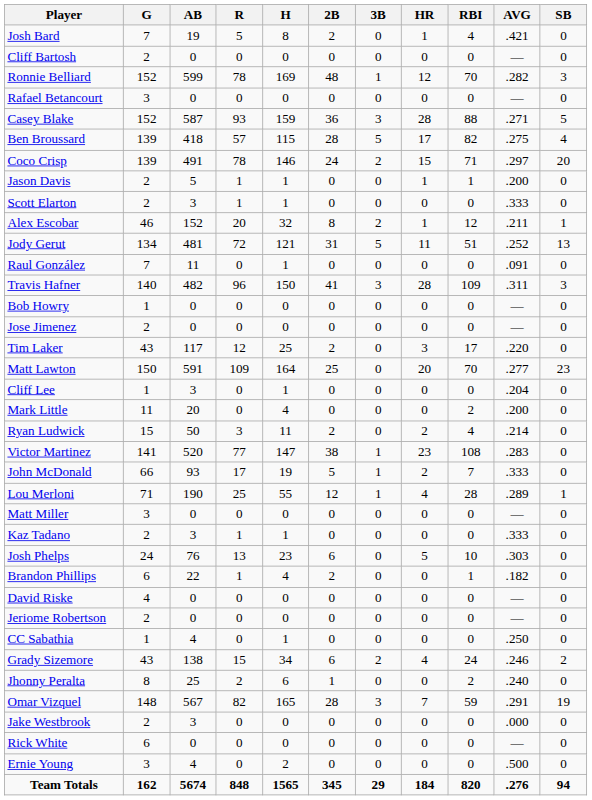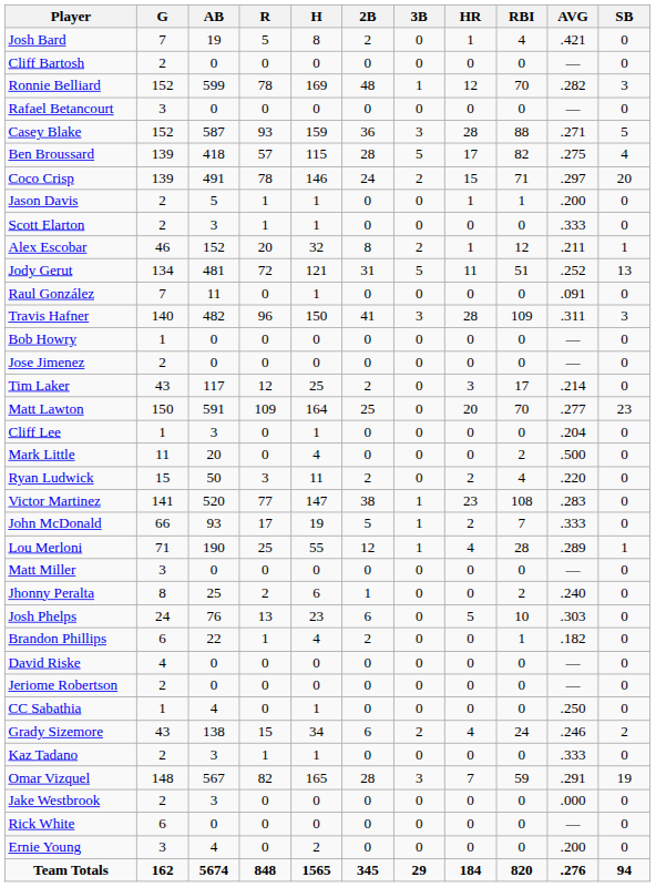Tim Laker | AVG: .220 -> .214
Mark Little | AVG: .200 -> .500
Ryan Ludwick | AVG: .214 -> .220
rows swapped: Jhonny Peralta <-> Kaz Tadano
Ernie Young | AVG: .500 -> .200
